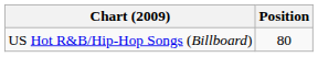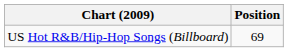US Hot R&B/Hip-Hop Songs (Billboard) | Position: 80 -> 69
